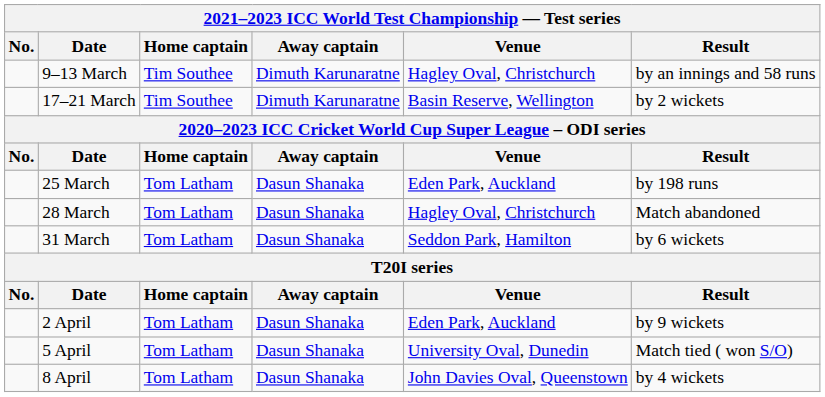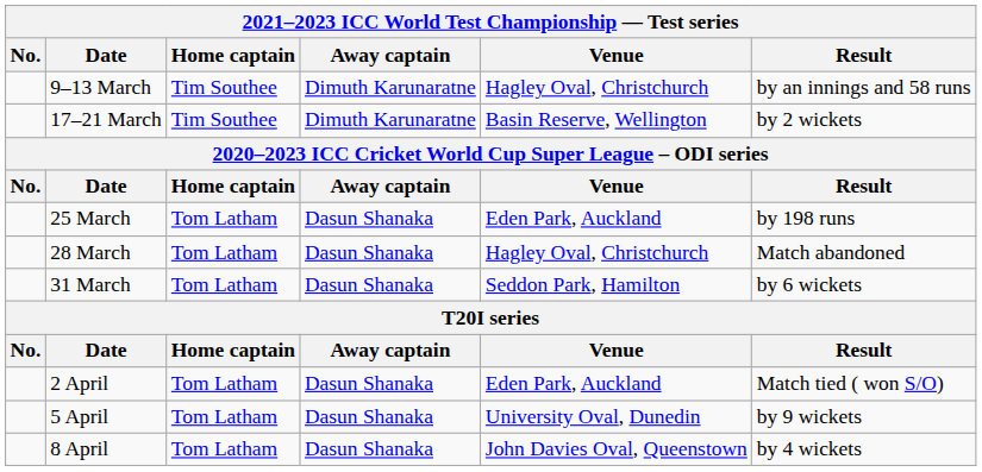2 April | Result: by 9 wickets -> Match tied ( won S/O)
5 April | Result: Match tied ( won S/O) -> by 9 wickets
